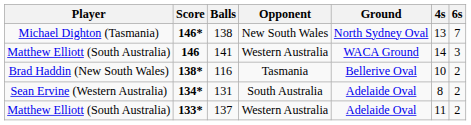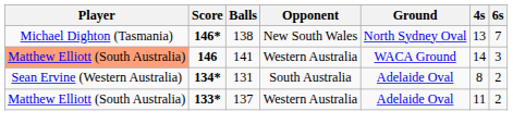146 | Player: no background -> lightsalmon background
- row: Brad Haddin (New South Wales) | 138* | 116 | Tasmania | Bellerive Oval | 10 | 2
